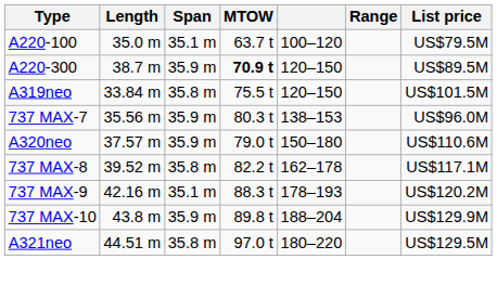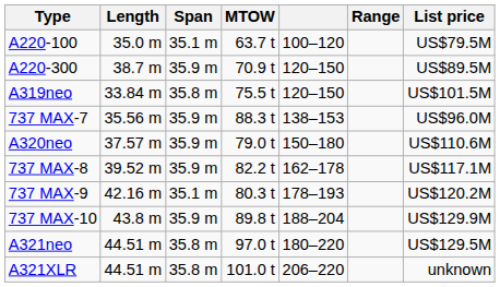A220-300 | MTOW: bold -> normal
737 MAX-7 | MTOW: 80.3 t -> 88.3 t
737 MAX-8 | Span: 35.8 m -> 35.9 m
737 MAX-9 | MTOW: 88.3 t -> 80.3 t
+ row: A321XLR | 44.51 m | 35.8 m | 101.0 t | 206–220 | unknown
